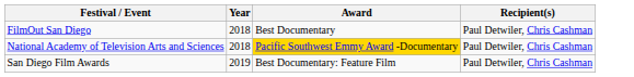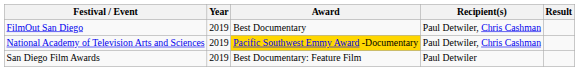+ column: Result
FilmOut San Diego | Year: 2018 -> 2019
National Academy of Television Arts and Sciences | Year: 2018 -> 2019
San Diego Film Awards | Recipient(s): Paul Detwiler, Chris Cashman -> Paul Detwiler
